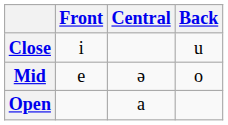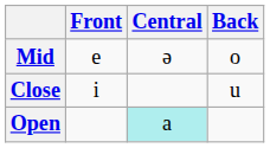rows swapped: Close <-> Mid
Open | Central: no background -> paleturquoise background
